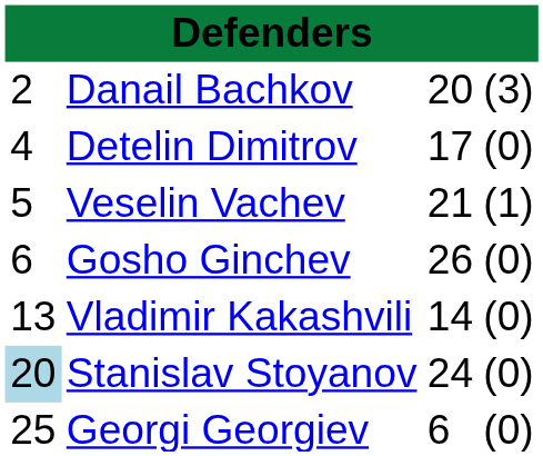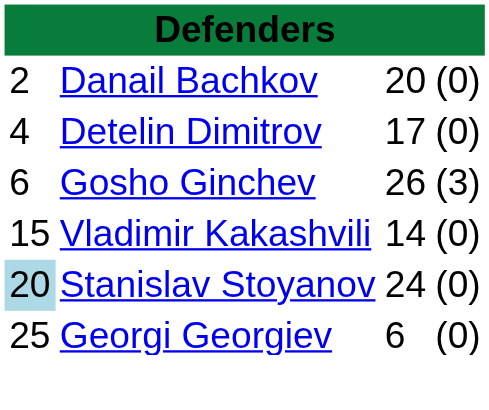Danail Bachkov | column 4: (3) -> (0)
- row: 5 | Veselin Vachev | 21 | (1)
Gosho Ginchev | column 4: (0) -> (3)
Vladimir Kakashvili | column 1: 13 -> 15
